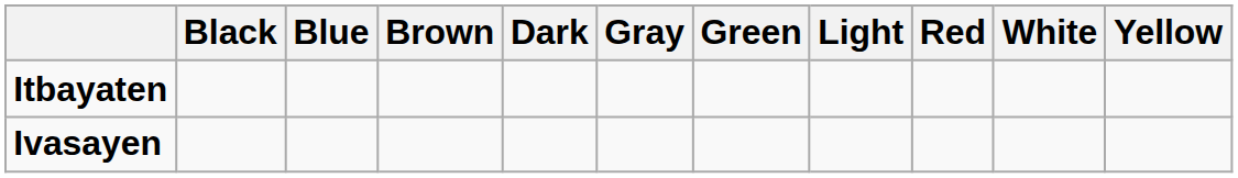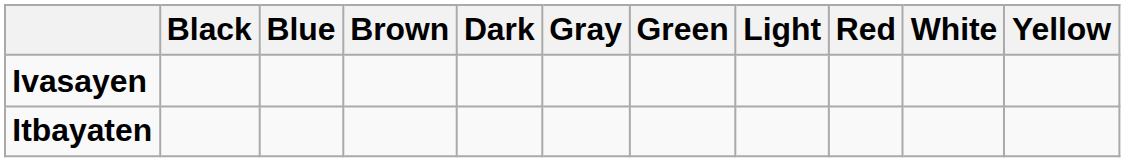rows swapped: Ivasayen <-> Itbayaten
